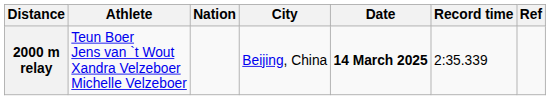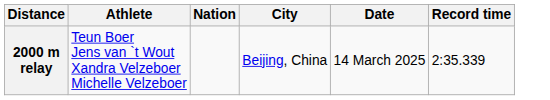- column: Ref
2000 m relay | Date: bold -> normal
